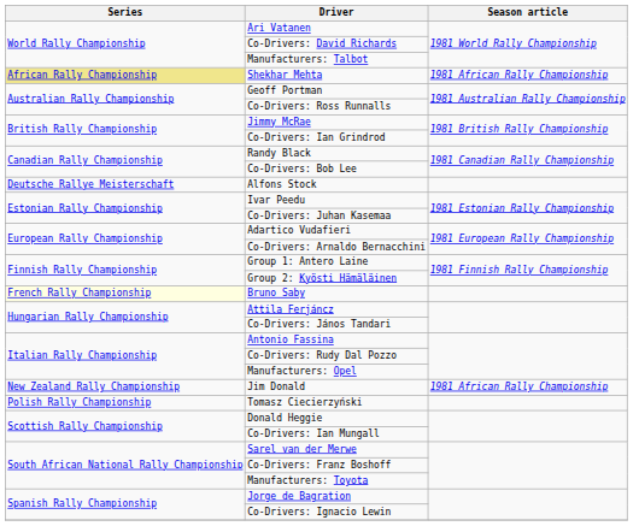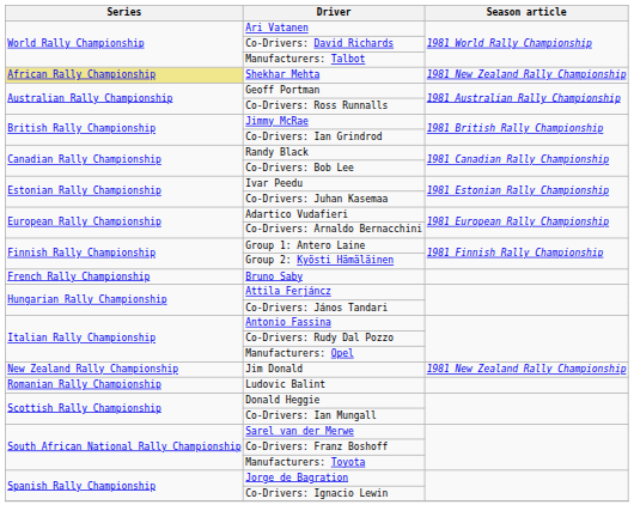Shekhar Mehta | Season article: 1981 African Rally Championship -> 1981 New Zealand Rally Championship
- row: Deutsche Rallye Meisterschaft | Alfons Stock
Bruno Saby | Series: lightyellow background -> no background
Jim Donald | Season article: 1981 African Rally Championship -> 1981 New Zealand Rally Championship
- row: Polish Rally Championship | Tomasz Ciecierzyński
+ row: Romanian Rally Championship | Ludovic Balint
